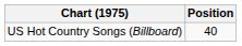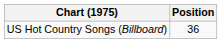US Hot Country Songs (Billboard) | Position: 40 -> 36
